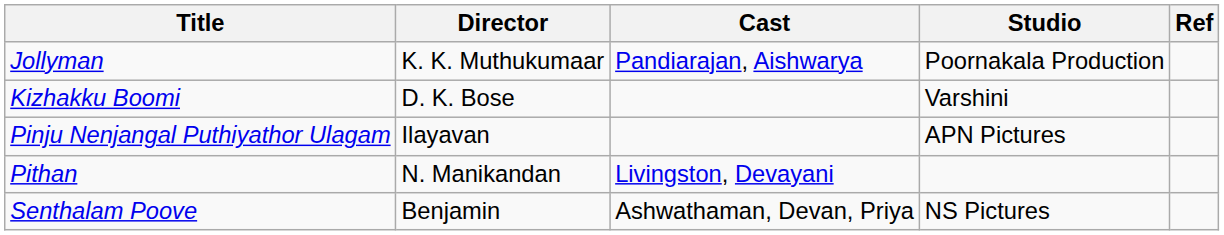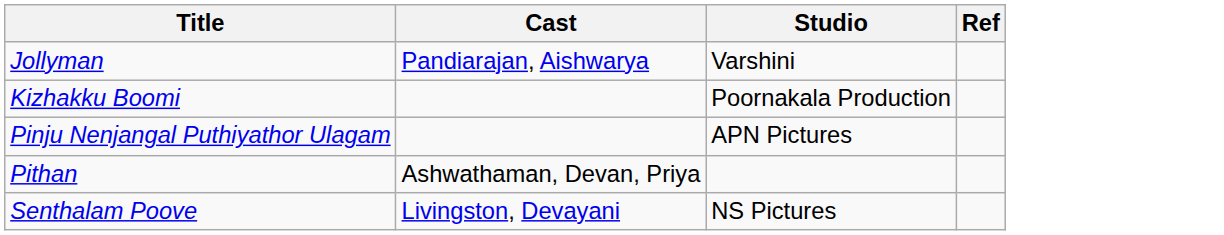- column: Director | K. K. Muthukumaar | D. K. Bose | Ilayavan | N. Manikandan | Benjamin
Jollyman | Studio: Poornakala Production -> Varshini
Kizhakku Boomi | Studio: Varshini -> Poornakala Production
Pithan | Cast: Livingston, Devayani -> Ashwathaman, Devan, Priya
Senthalam Poove | Cast: Ashwathaman, Devan, Priya -> Livingston, Devayani
